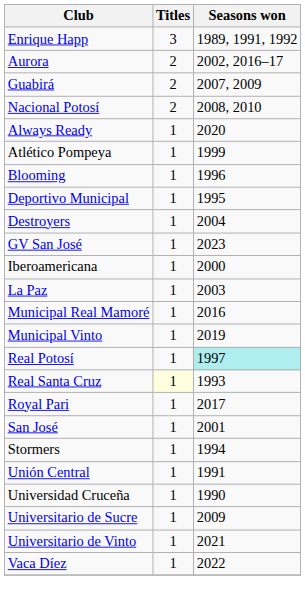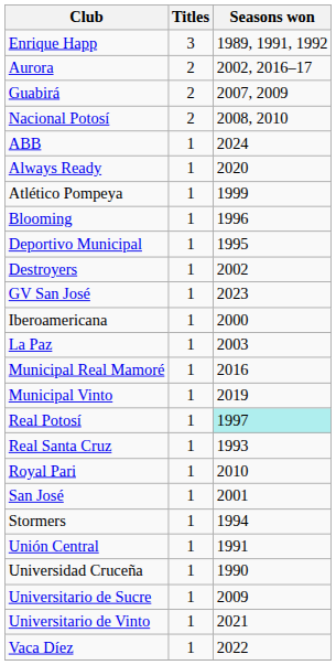+ row: ABB | 1 | 2024
Destroyers | Seasons won: 2004 -> 2002
Real Santa Cruz | Titles: lightyellow background -> no background
Royal Pari | Seasons won: 2017 -> 2010
